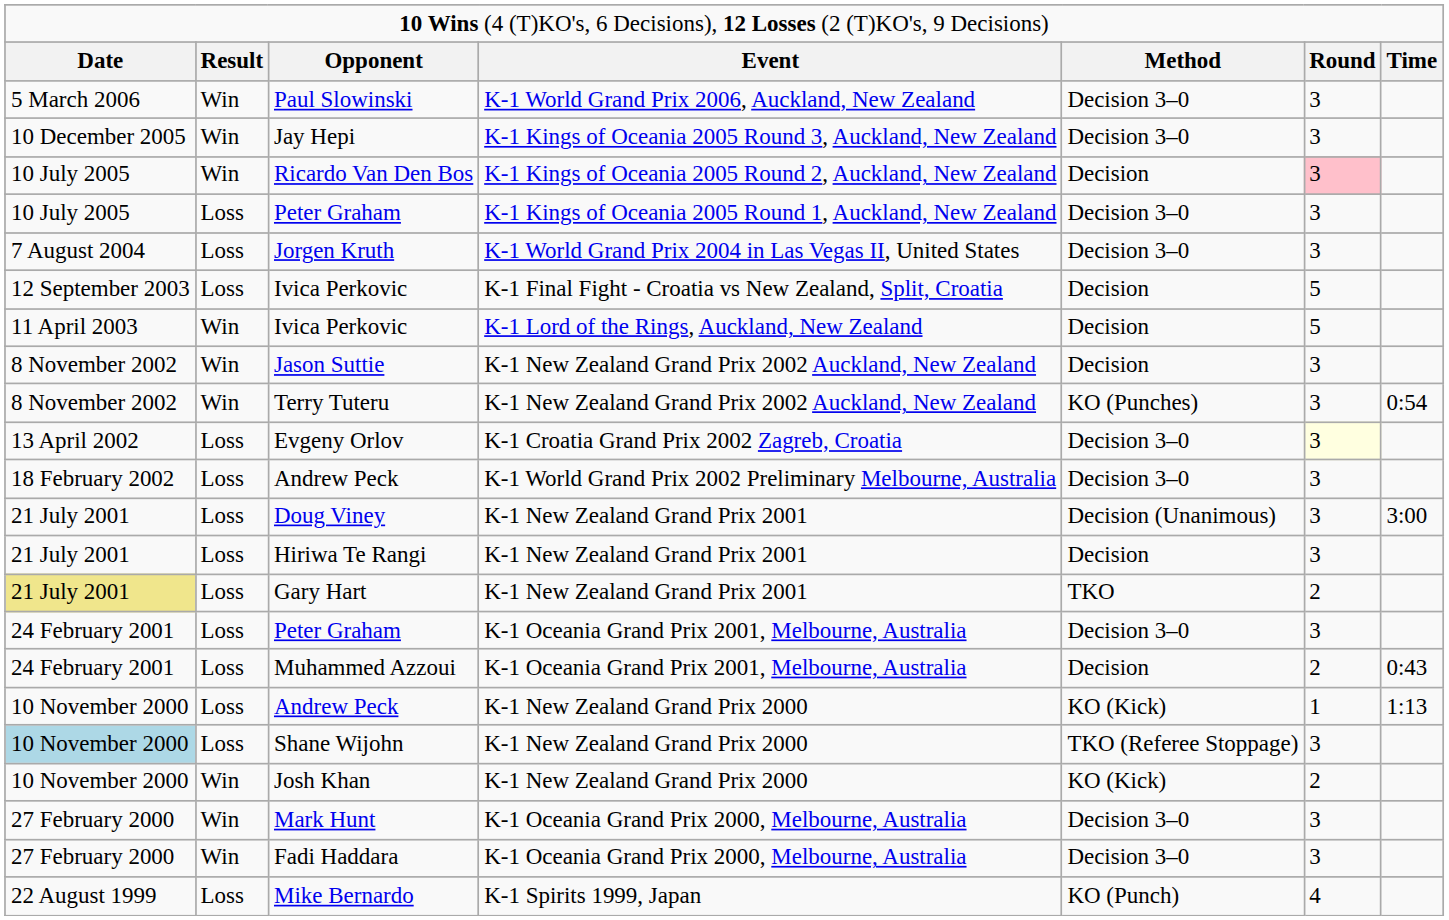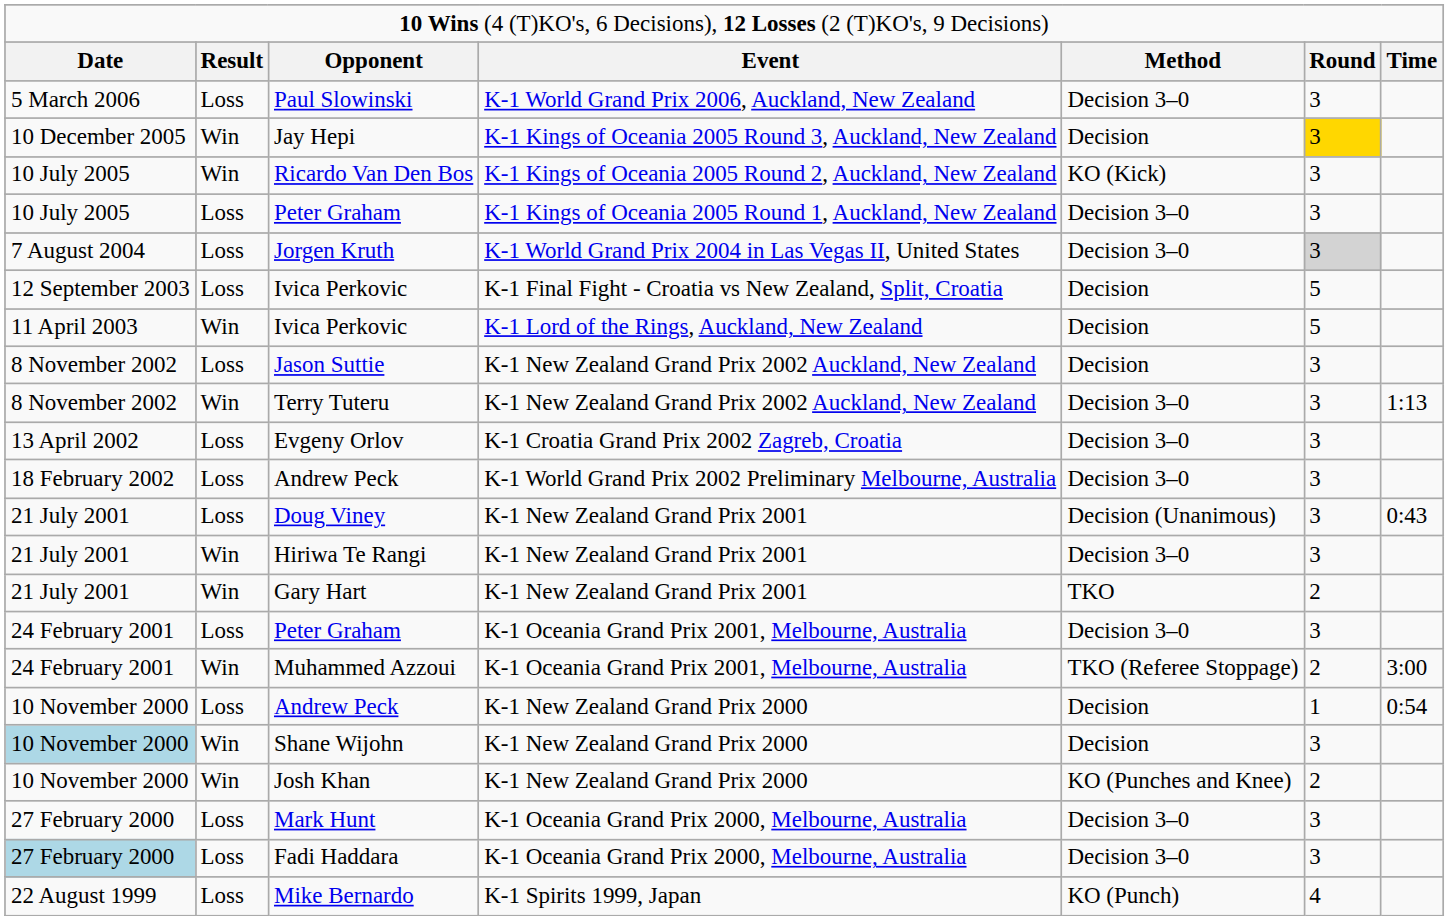Paul Slowinski | column 2: Win -> Loss
Jay Hepi | column 5: Decision 3–0 -> Decision
Jay Hepi | column 6: no background -> gold background
Ricardo Van Den Bos | column 5: Decision -> KO (Kick)
Ricardo Van Den Bos | column 6: pink background -> no background
Jorgen Kruth | column 6: no background -> lightgrey background
Jason Suttie | column 2: Win -> Loss
Terry Tuteru | column 5: KO (Punches) -> Decision 3–0
Terry Tuteru | column 7: 0:54 -> 1:13
Evgeny Orlov | column 6: lightyellow background -> no background
Doug Viney | column 7: 3:00 -> 0:43
Hiriwa Te Rangi | column 2: Loss -> Win
Hiriwa Te Rangi | column 5: Decision -> Decision 3–0
Gary Hart | column 1: khaki background -> no background
Gary Hart | column 2: Loss -> Win
Muhammed Azzoui | column 2: Loss -> Win
Muhammed Azzoui | column 5: Decision -> TKO (Referee Stoppage)
Muhammed Azzoui | column 7: 0:43 -> 3:00
Andrew Peck / K-1 New Zealand Grand Prix 2000 | column 5: KO (Kick) -> Decision
Andrew Peck / K-1 New Zealand Grand Prix 2000 | column 7: 1:13 -> 0:54
Shane Wijohn | column 2: Loss -> Win
Shane Wijohn | column 5: TKO (Referee Stoppage) -> Decision
Josh Khan | column 5: KO (Kick) -> KO (Punches and Knee)
Mark Hunt | column 2: Win -> Loss
Fadi Haddara | column 1: no background -> lightblue background
Fadi Haddara | column 2: Win -> Loss
